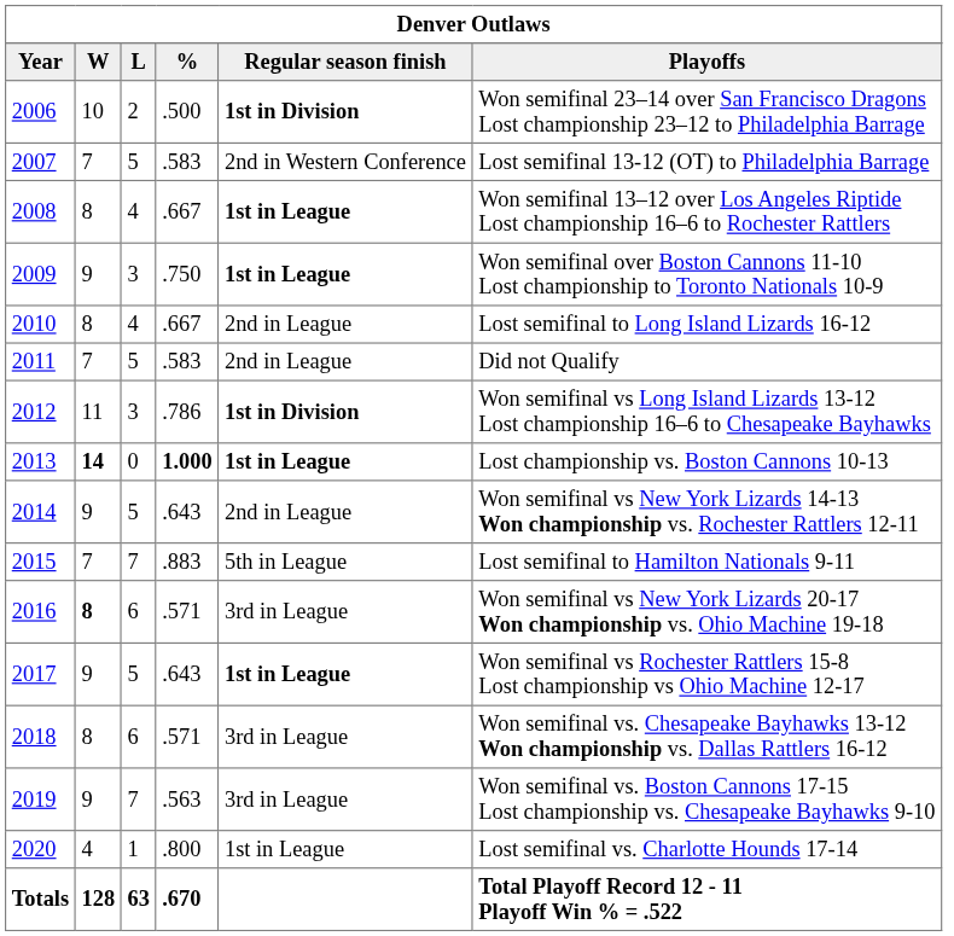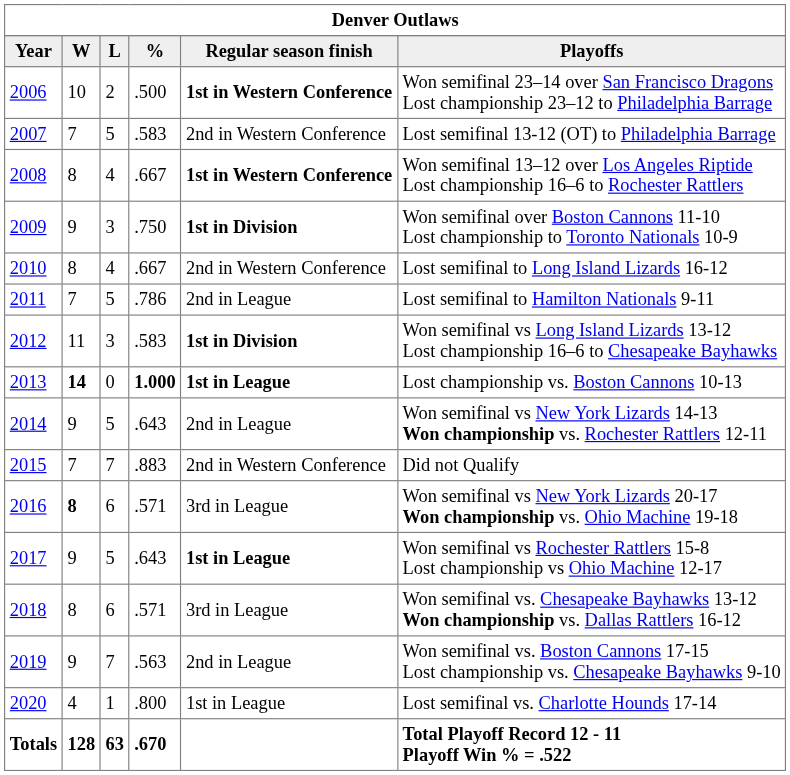2006 | column 5: 1st in Division -> 1st in Western Conference
2008 | column 5: 1st in League -> 1st in Western Conference
2009 | column 5: 1st in League -> 1st in Division
2010 | column 5: 2nd in League -> 2nd in Western Conference
2011 | column 4: .583 -> .786
2011 | column 6: Did not Qualify -> Lost semifinal to Hamilton Nationals 9-11
2012 | column 4: .786 -> .583
2015 | column 5: 5th in League -> 2nd in Western Conference
2015 | column 6: Lost semifinal to Hamilton Nationals 9-11 -> Did not Qualify
2019 | column 5: 3rd in League -> 2nd in League
